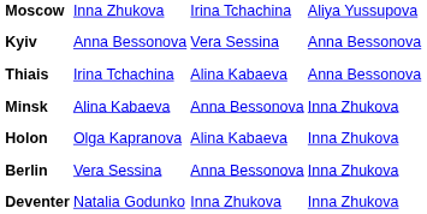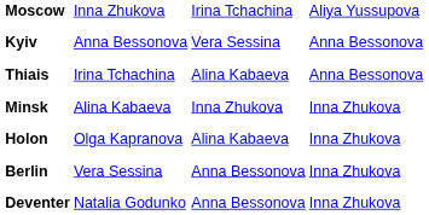Minsk | column 3: Anna Bessonova -> Inna Zhukova
Deventer | column 3: Inna Zhukova -> Anna Bessonova
